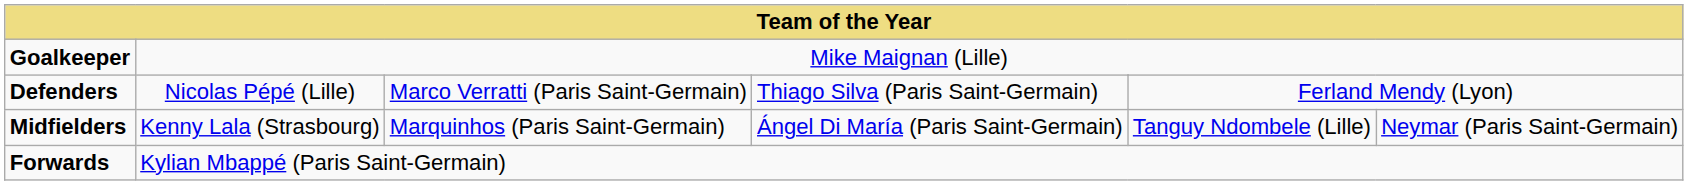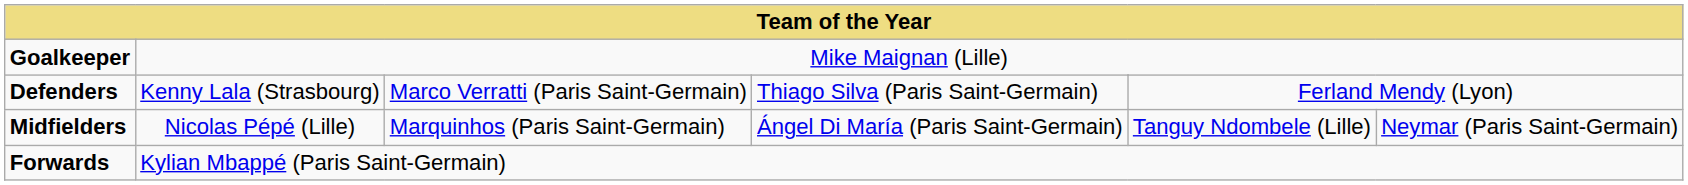Defenders | column 2: Nicolas Pépé (Lille) -> Kenny Lala (Strasbourg)
Midfielders | column 2: Kenny Lala (Strasbourg) -> Nicolas Pépé (Lille)
